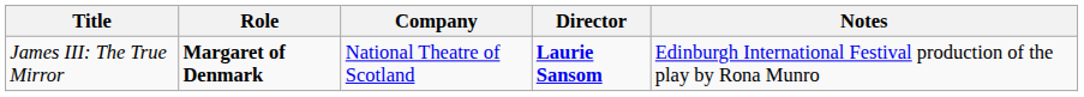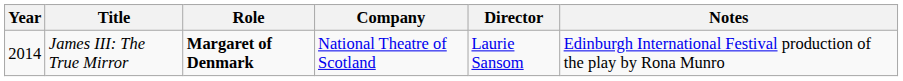+ column: Year | 2014
James III: The True Mirror | Director: bold -> normal
